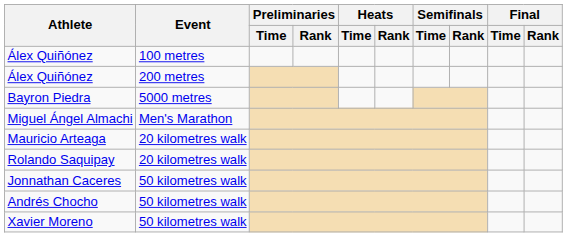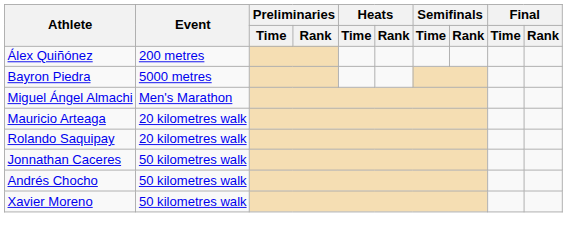- row: Álex Quiñónez | 100 metres
